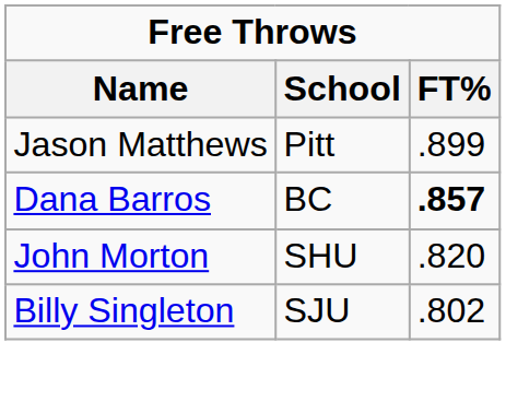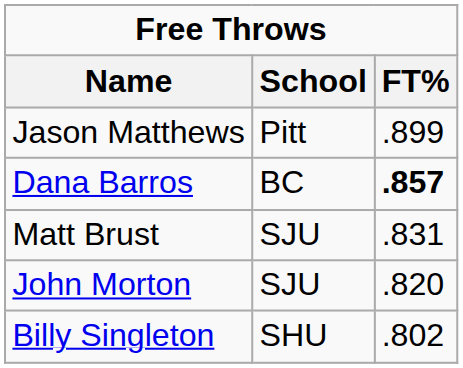+ row: Matt Brust | SJU | .831
John Morton | School: SHU -> SJU
Billy Singleton | School: SJU -> SHU
